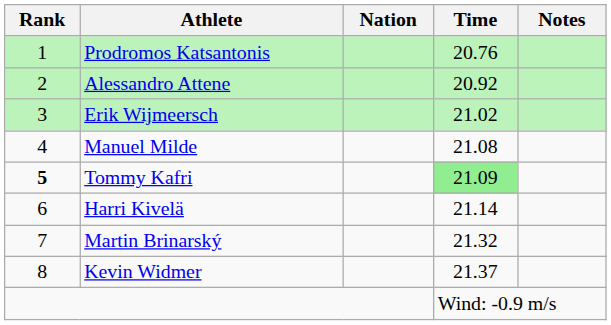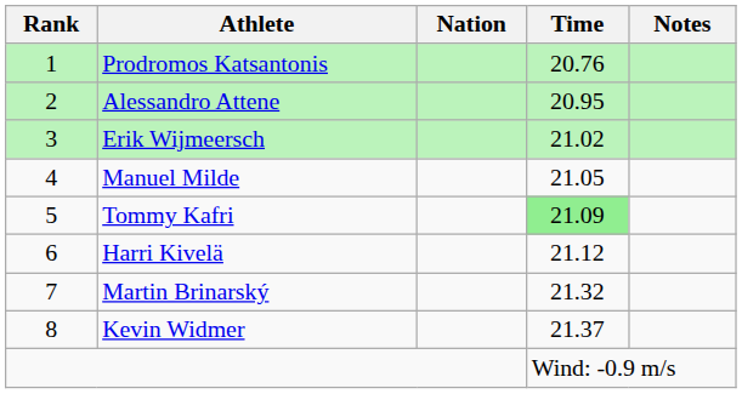Alessandro Attene | Time: 20.92 -> 20.95
Manuel Milde | Time: 21.08 -> 21.05
Tommy Kafri | Rank: bold -> normal
Harri Kivelä | Time: 21.14 -> 21.12
